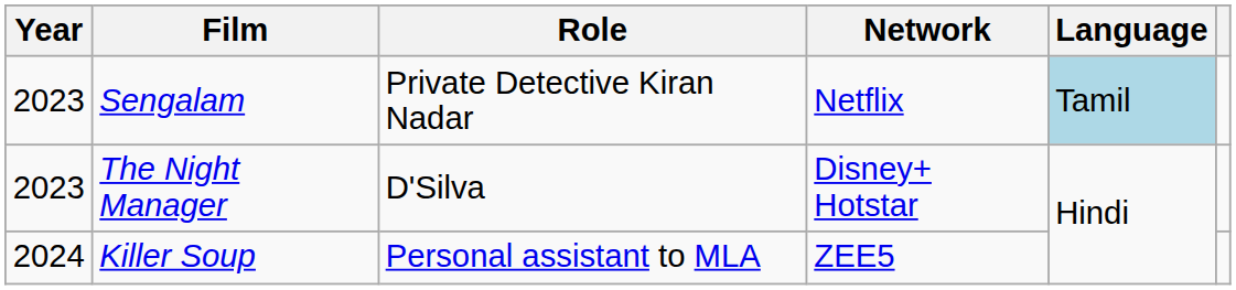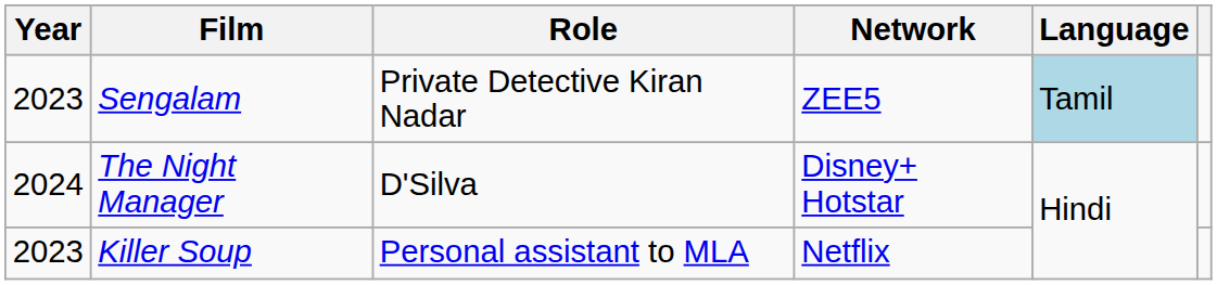Sengalam | Network: Netflix -> ZEE5
The Night Manager | Year: 2023 -> 2024
Killer Soup | Year: 2024 -> 2023
Killer Soup | Network: ZEE5 -> Netflix
